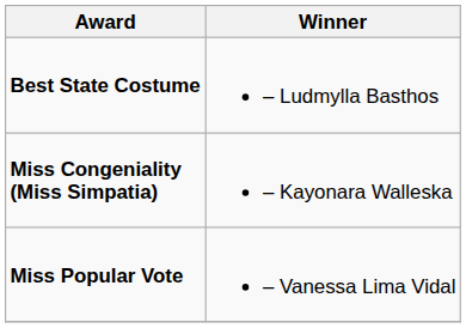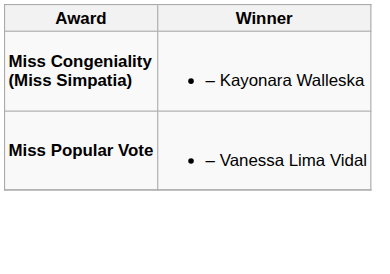- row: Best State Costume | – Ludmylla Basthos
